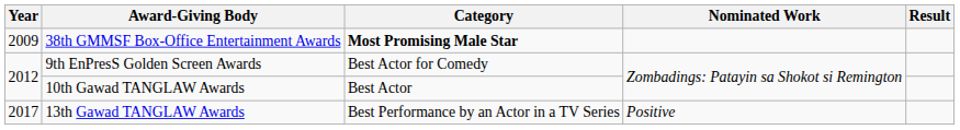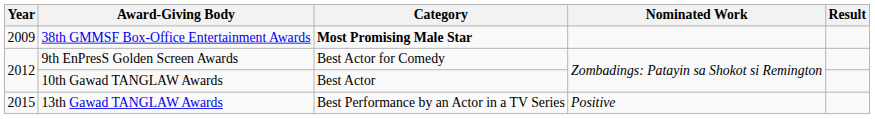13th Gawad TANGLAW Awards | Year: 2017 -> 2015
